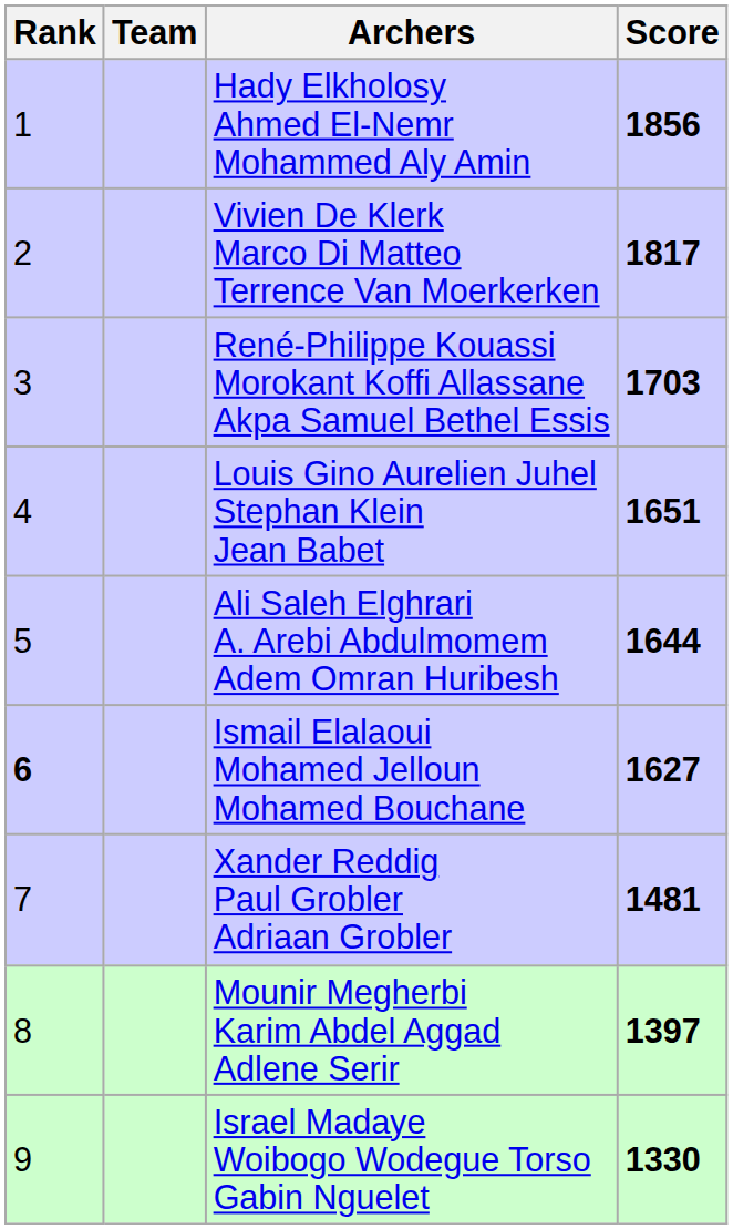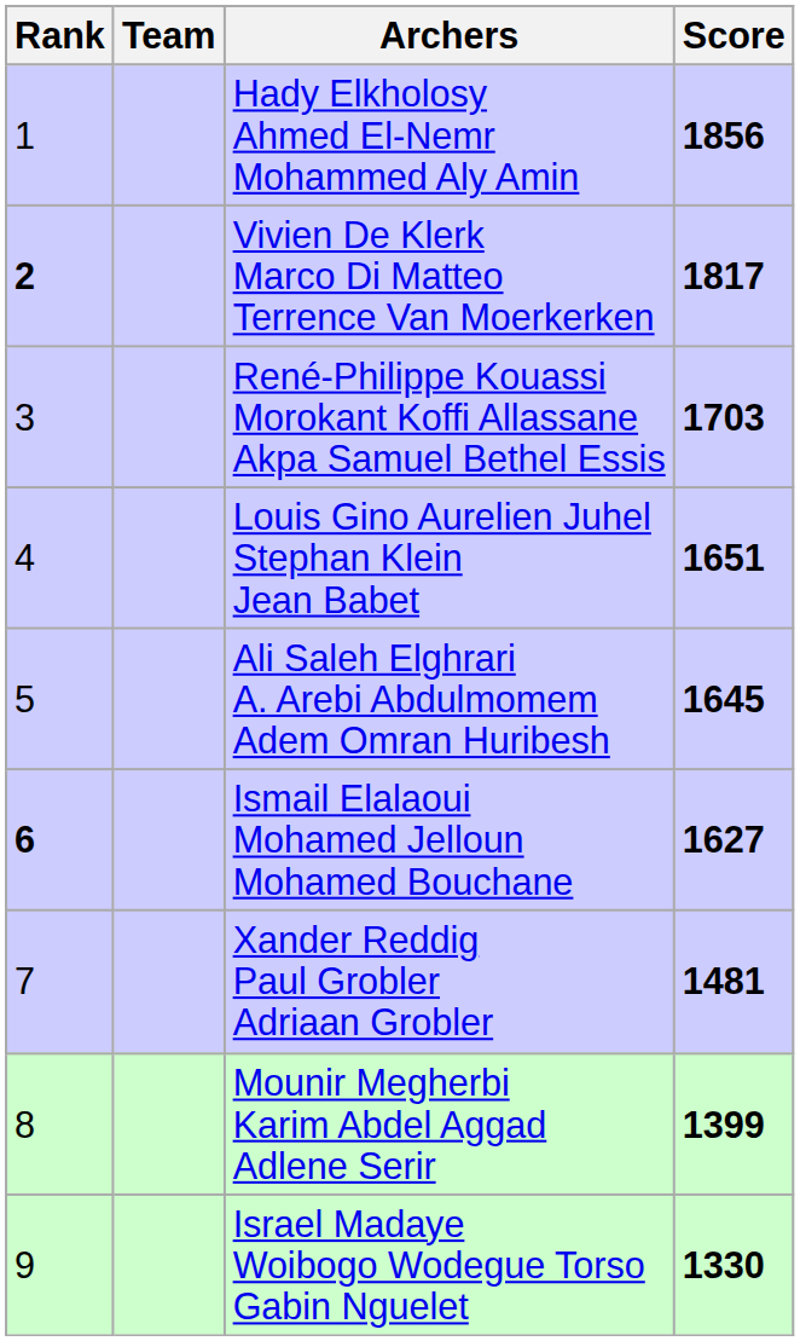Vivien De Klerk Marco Di Matteo Terrence Van Moerkerken | Rank: normal -> bold
Ali Saleh Elghrari A. Arebi Abdulmomem Adem Omran Huribesh | Score: 1644 -> 1645
Mounir Megherbi Karim Abdel Aggad Adlene Serir | Score: 1397 -> 1399
